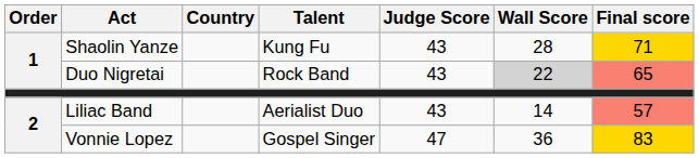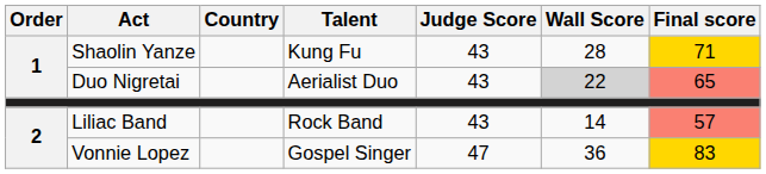Duo Nigretai | Talent: Rock Band -> Aerialist Duo
Liliac Band | Talent: Aerialist Duo -> Rock Band
